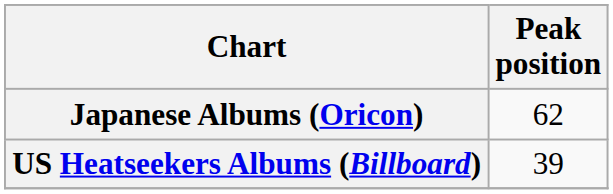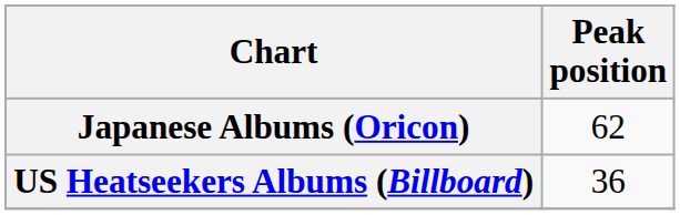US Heatseekers Albums (Billboard) | Peak position: 39 -> 36
